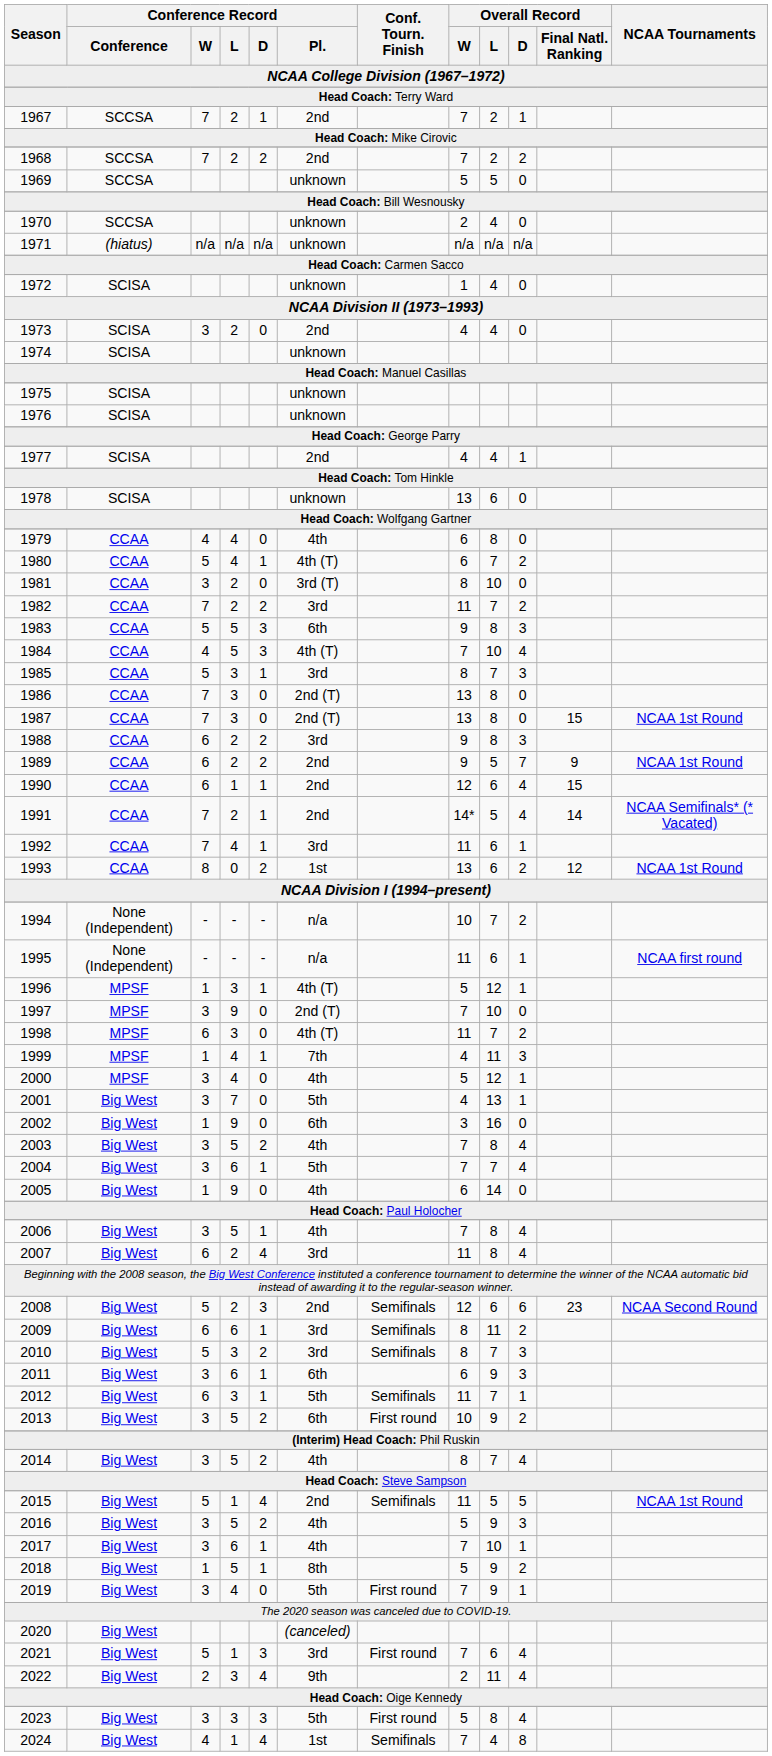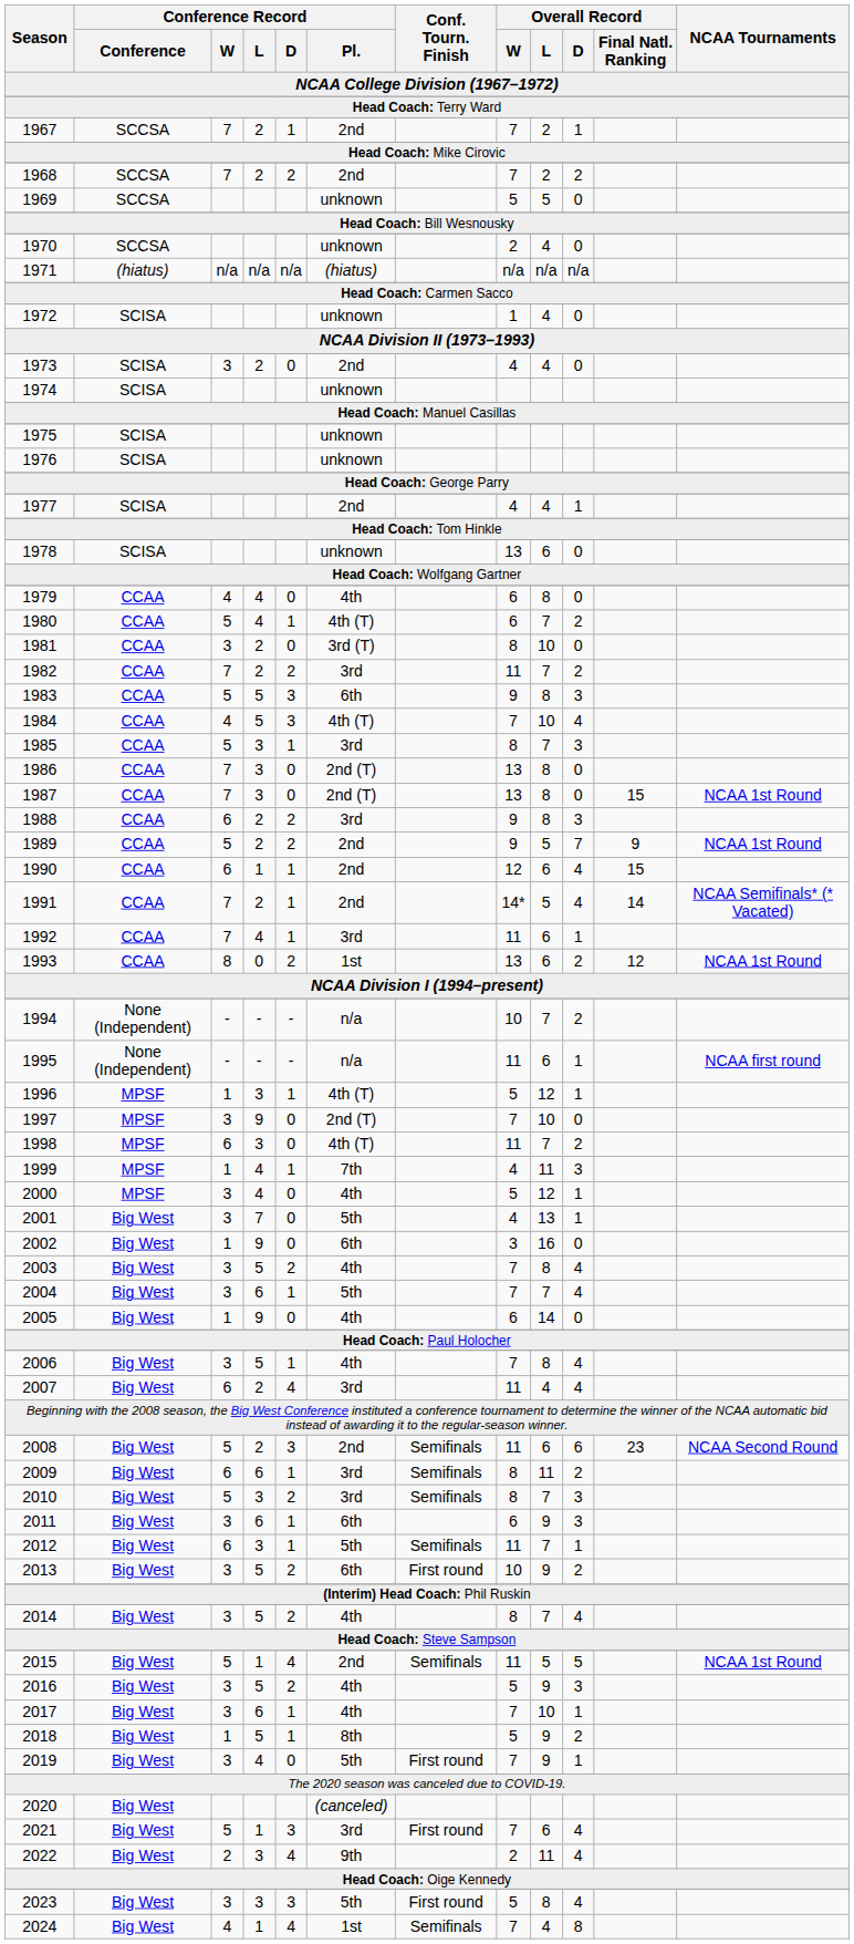1971 | Conference Record / Pl.: unknown -> (hiatus)
1989 | Conference Record / W: 6 -> 5
2007 | Overall Record / L: 8 -> 4
2008 | Overall Record / W: 12 -> 11
